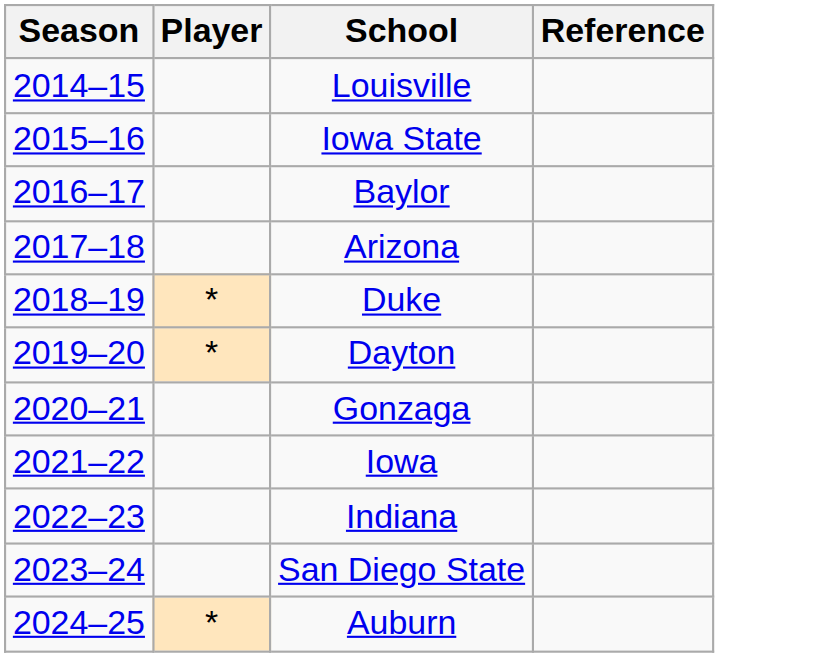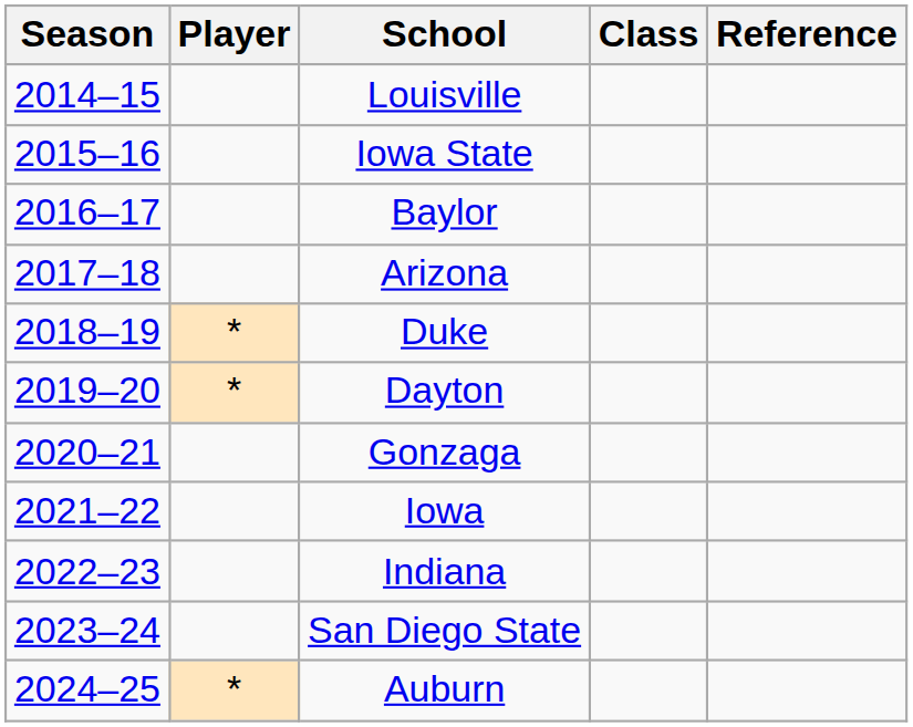+ column: Class
